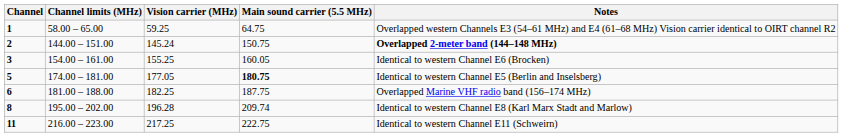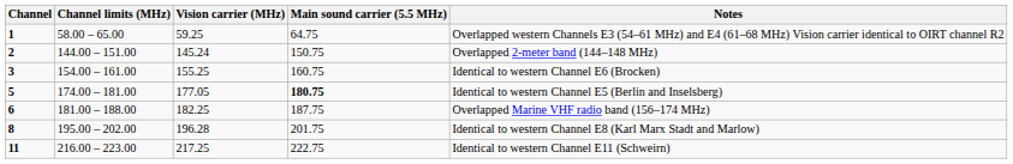2 | Notes: bold -> normal
3 | Main sound carrier (5.5 MHz): 160.05 -> 160.75
8 | Main sound carrier (5.5 MHz): 209.74 -> 201.75
